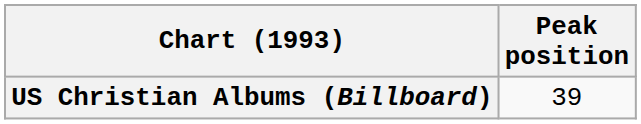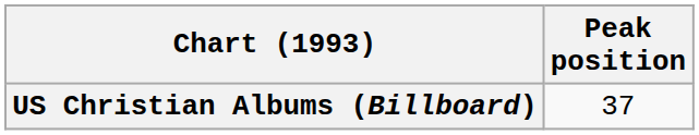US Christian Albums (Billboard) | Peak position: 39 -> 37
